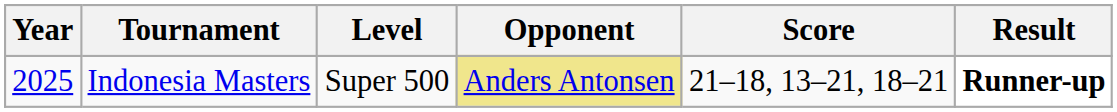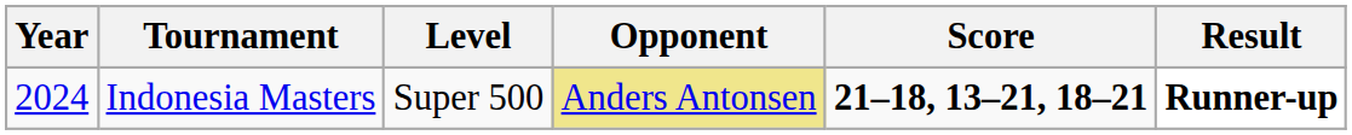Indonesia Masters | Year: 2025 -> 2024
Indonesia Masters | Score: normal -> bold
